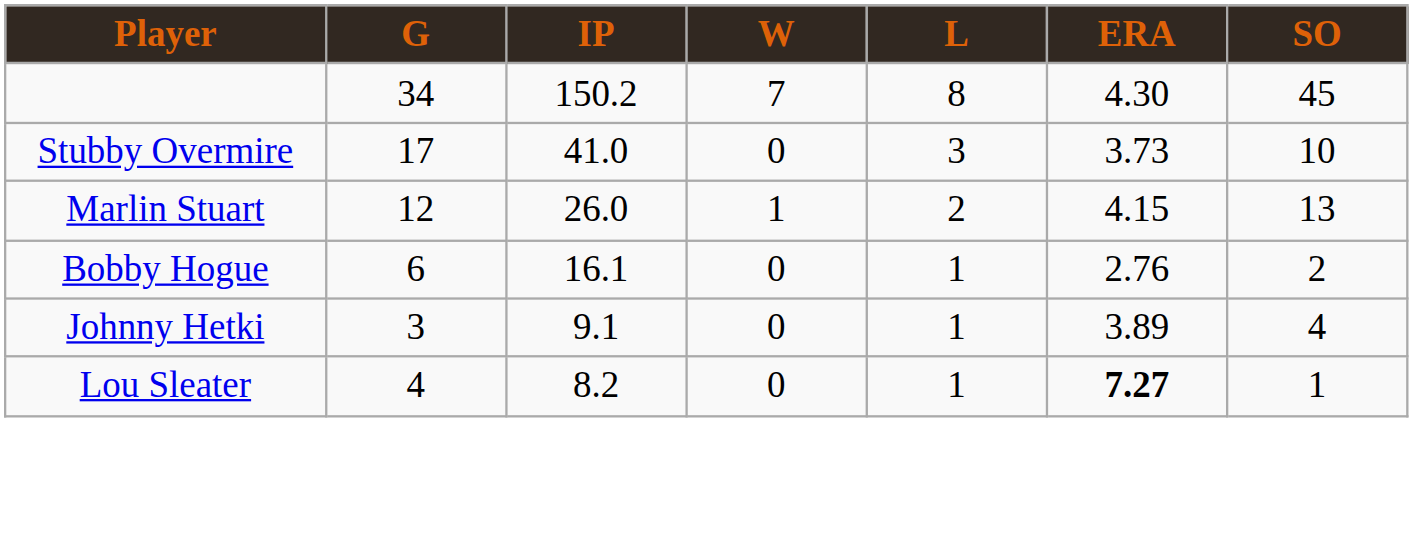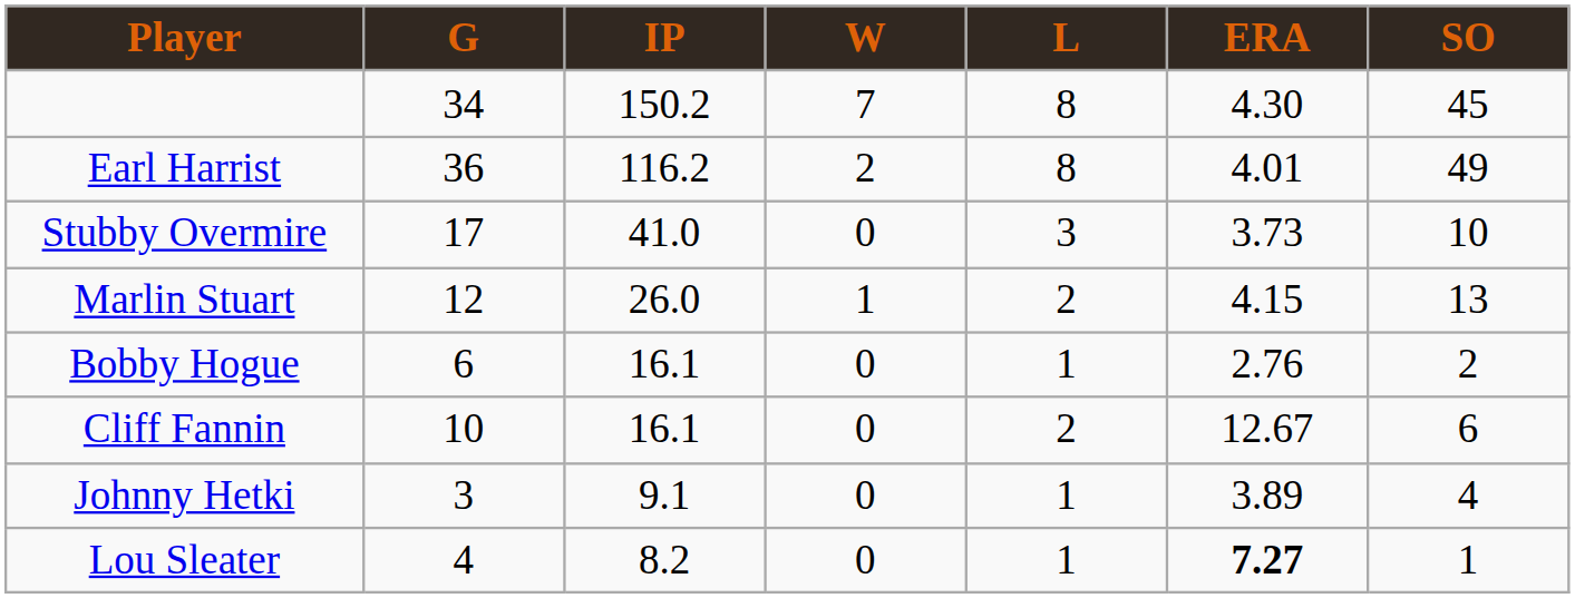+ row: Earl Harrist | 36 | 116.2 | 2 | 8 | 4.01 | 49
+ row: Cliff Fannin | 10 | 16.1 | 0 | 2 | 12.67 | 6
